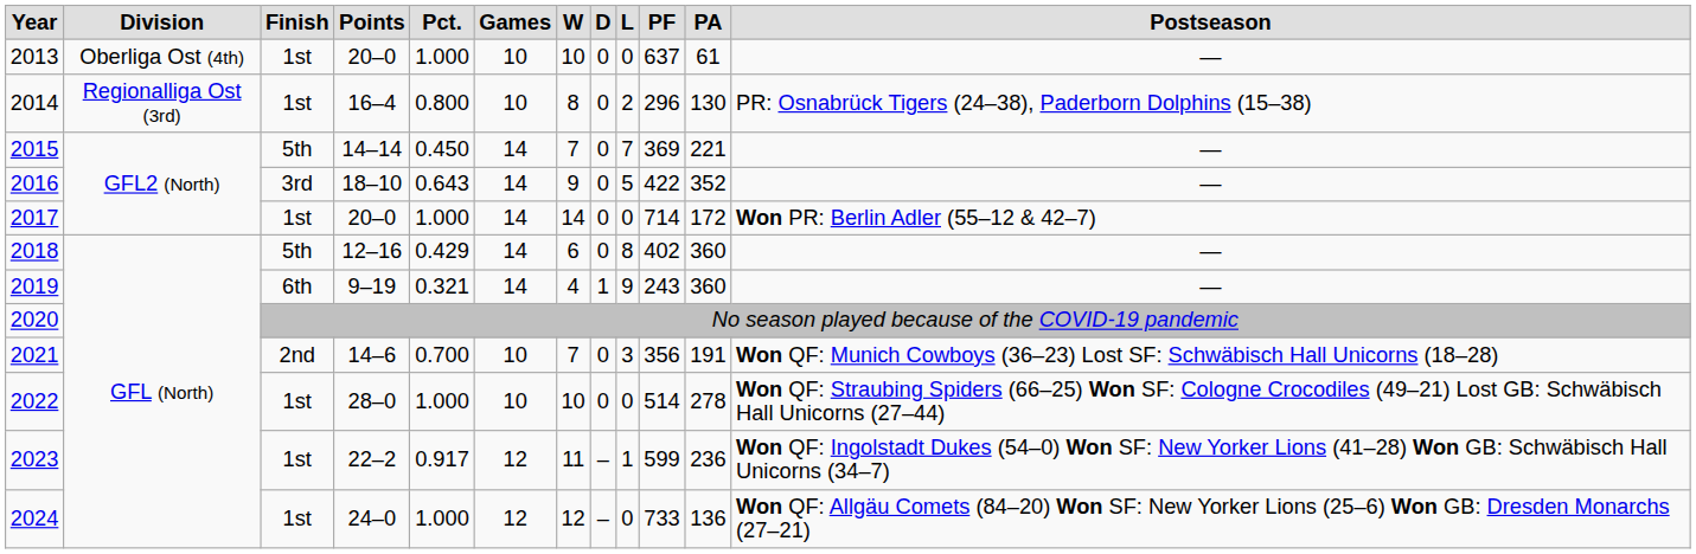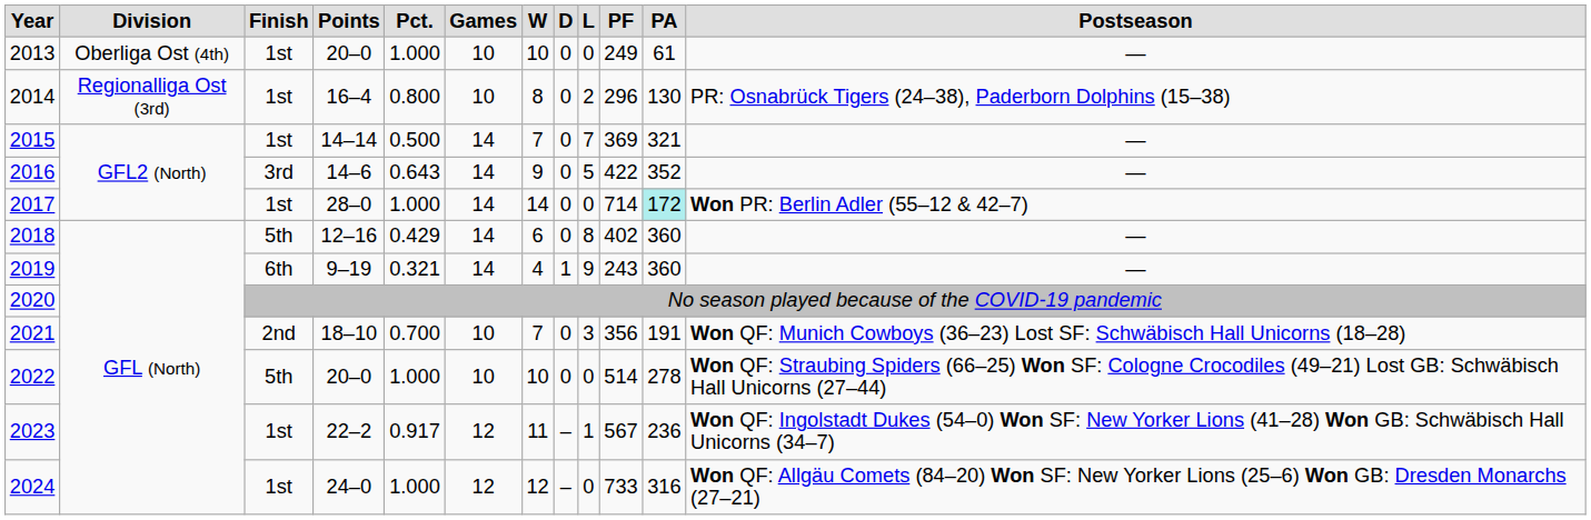2013 | column 10: 637 -> 249
2015 | column 3: 5th -> 1st
2015 | column 5: 0.450 -> 0.500
2015 | column 11: 221 -> 321
2016 | column 4: 18–10 -> 14–6
2017 | column 4: 20–0 -> 28–0
2017 | column 11: no background -> paleturquoise background
2021 | column 4: 14–6 -> 18–10
2022 | column 3: 1st -> 5th
2022 | column 4: 28–0 -> 20–0
2023 | column 10: 599 -> 567
2024 | column 11: 136 -> 316
